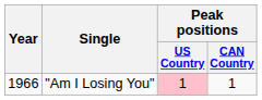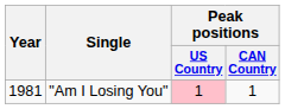"Am I Losing You" | Year: 1966 -> 1981
